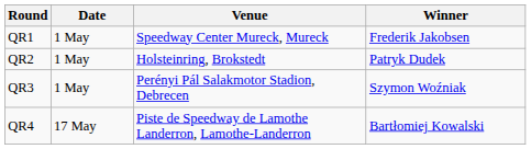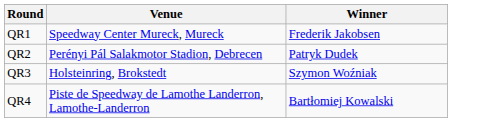- column: Date | 1 May | 1 May | 1 May | 17 May
QR2 | Venue: Holsteinring, Brokstedt -> Perényi Pál Salakmotor Stadion, Debrecen
QR3 | Venue: Perényi Pál Salakmotor Stadion, Debrecen -> Holsteinring, Brokstedt
